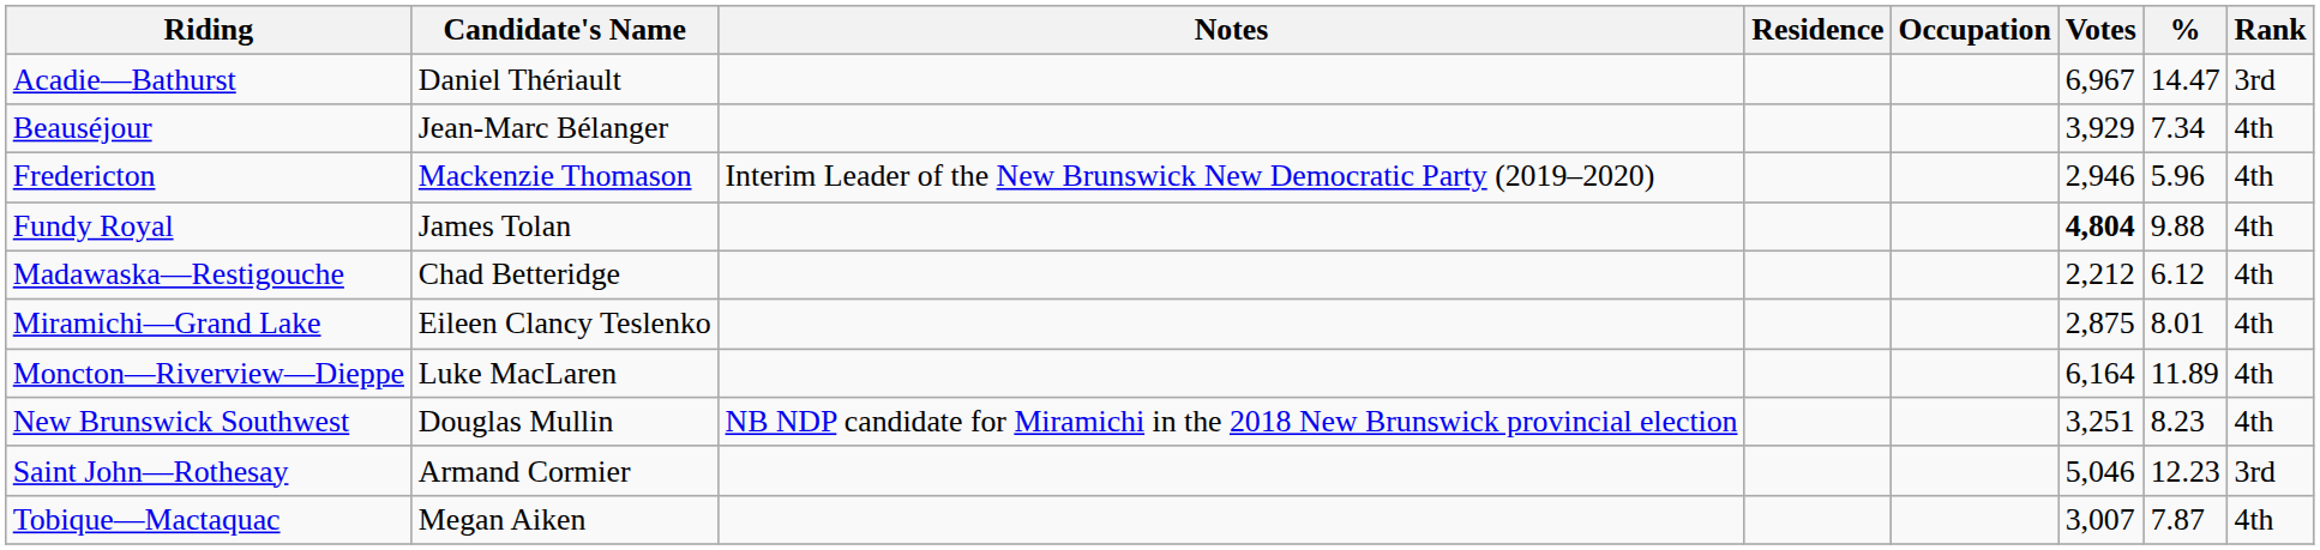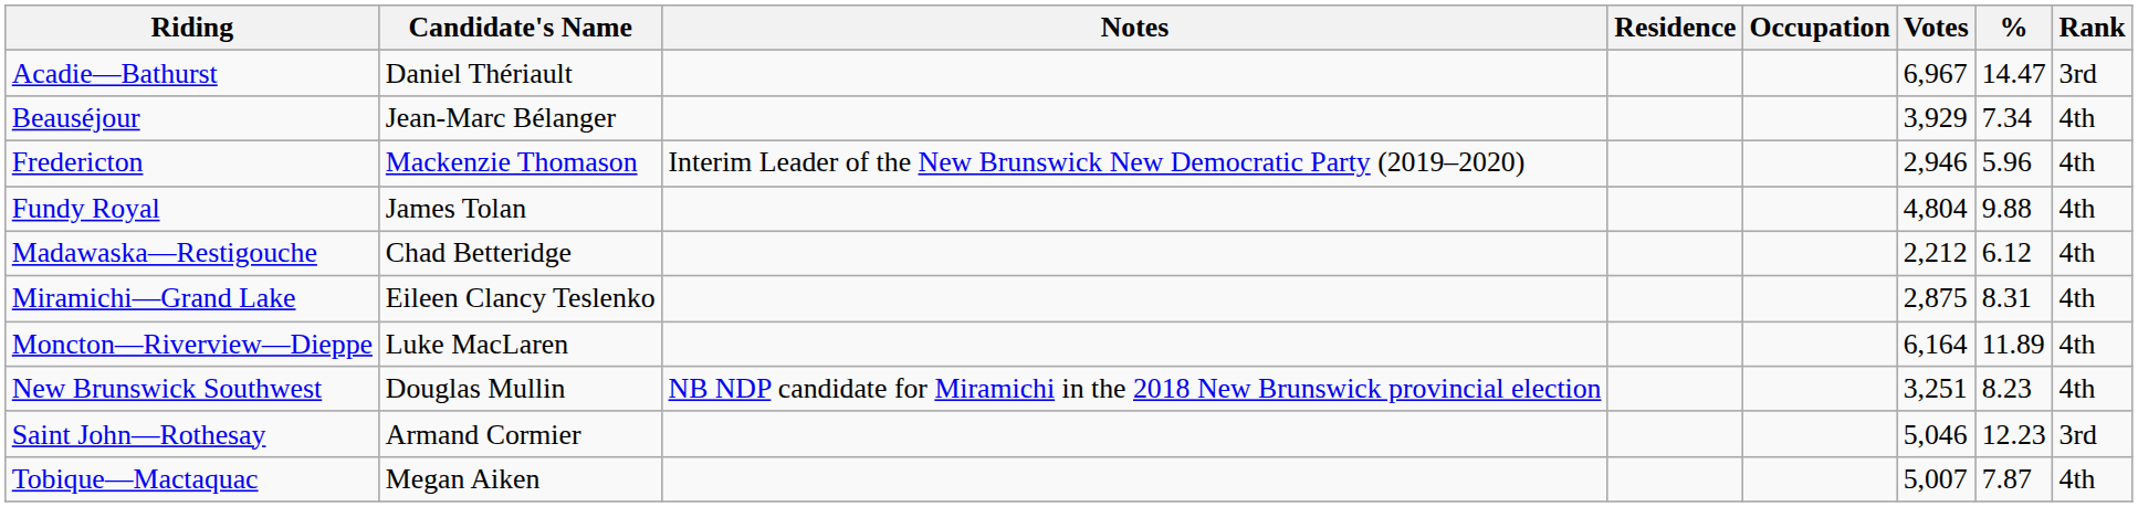Fundy Royal | Votes: bold -> normal
Miramichi—Grand Lake | %: 8.01 -> 8.31
Tobique—Mactaquac | Votes: 3,007 -> 5,007
